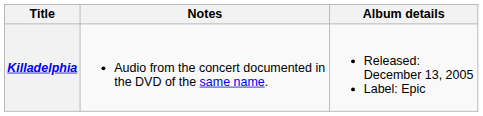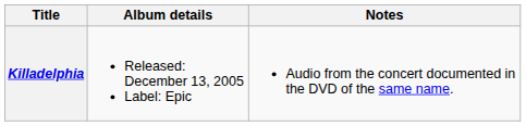columns swapped: Album details <-> Notes
